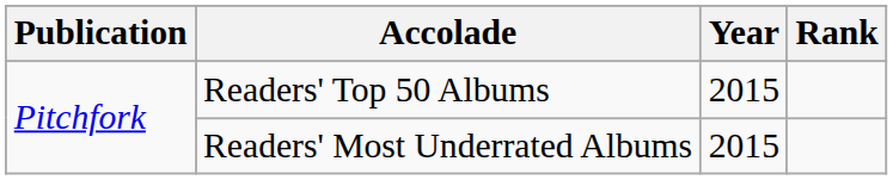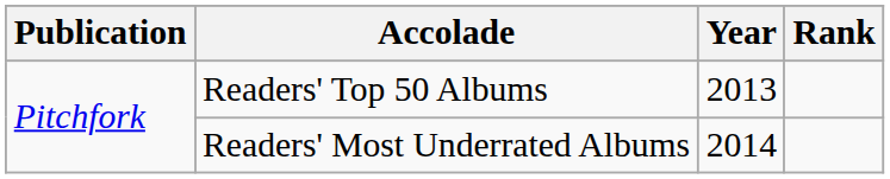Readers' Top 50 Albums | Year: 2015 -> 2013
Readers' Most Underrated Albums | Year: 2015 -> 2014
